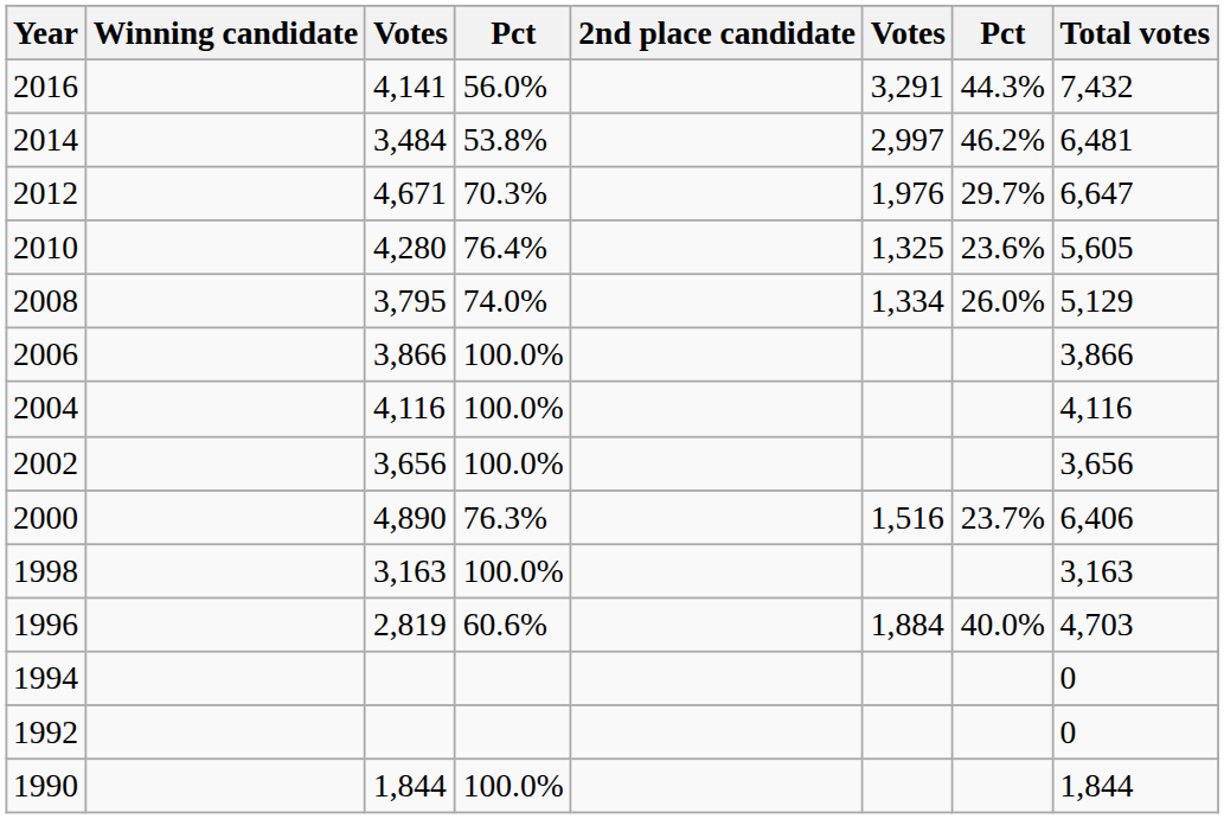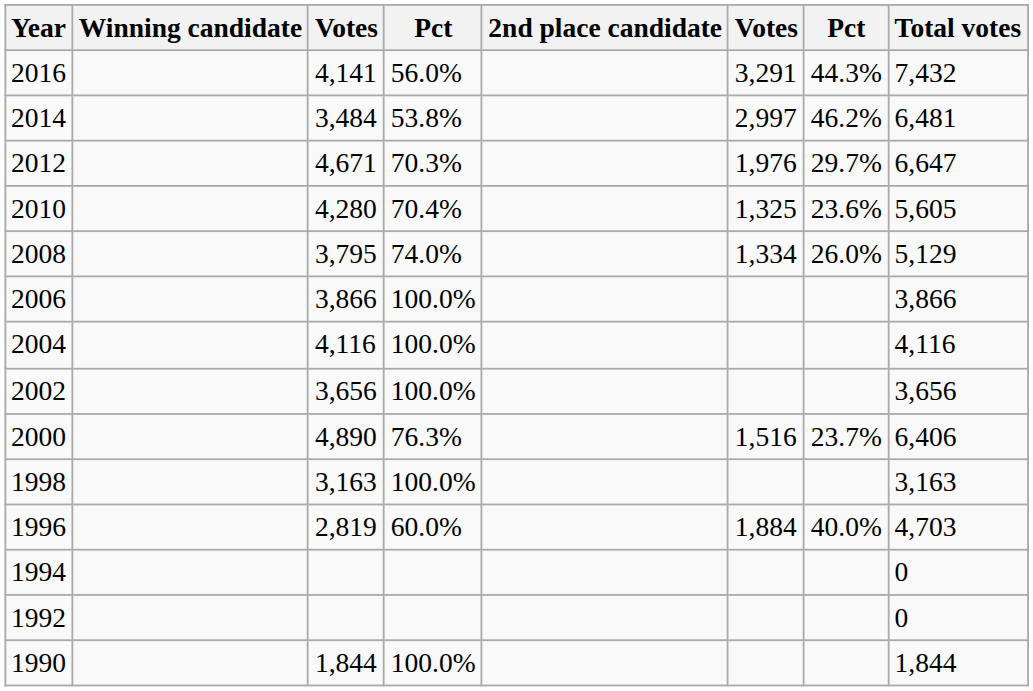2010 | column 4: 76.4% -> 70.4%
1996 | column 4: 60.6% -> 60.0%
